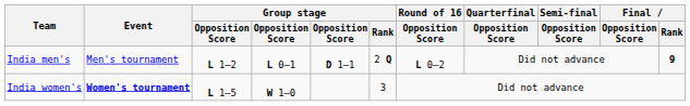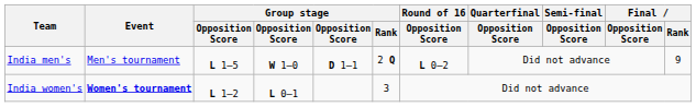India men's | column 3: L 1–2 -> L 1–5
India men's | column 4: L 0–1 -> W 1–0
India men's | Final / Rank: bold -> normal
India women's | column 3: L 1–5 -> L 1–2
India women's | column 4: W 1–0 -> L 0–1
